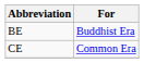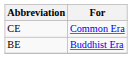rows swapped: BE <-> CE
